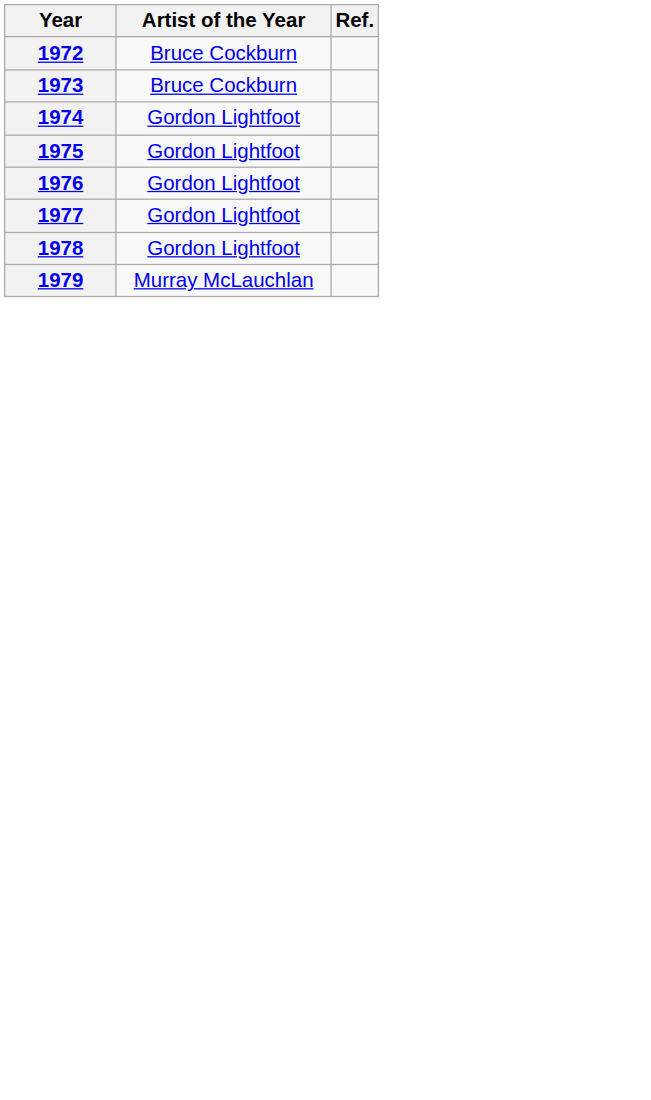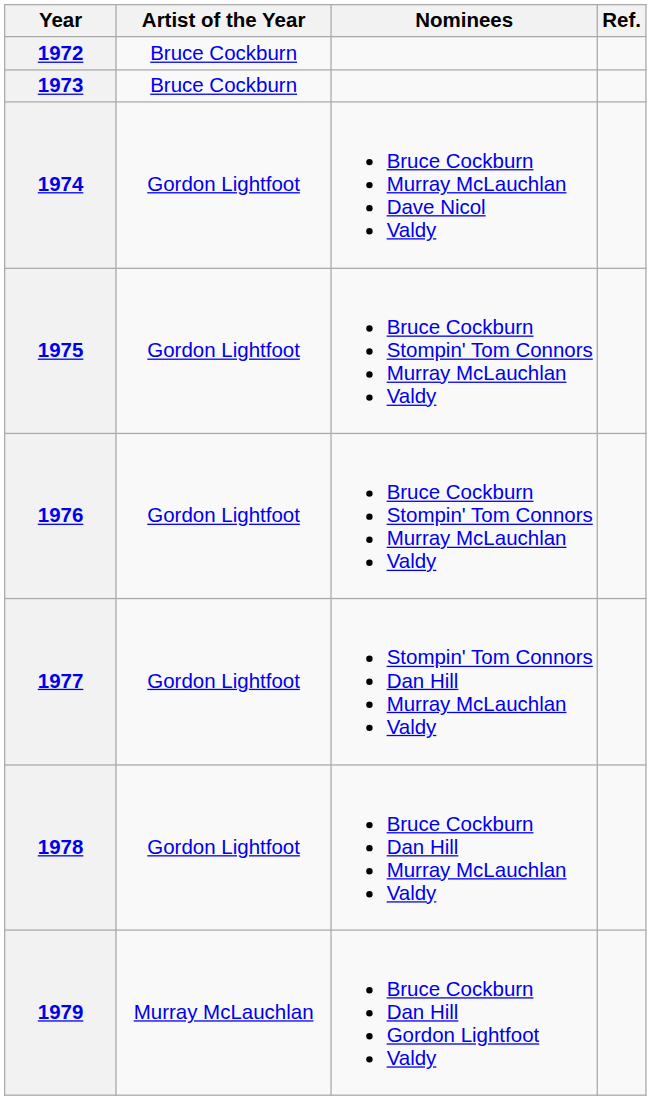+ column: Nominees | Bruce Cockburn Murray McLauchlan Dave Nicol Valdy | Bruce Cockburn Stompin' Tom Connors Murray McLauchlan Valdy | Bruce Cockburn Stompin' Tom Connors Murray McLauchlan Valdy | Stompin' Tom Connors Dan Hill Murray McLauchlan Valdy | Bruce Cockburn Dan Hill Murray McLauchlan Valdy | Bruce Cockburn Dan Hill Gordon Lightfoot Valdy
